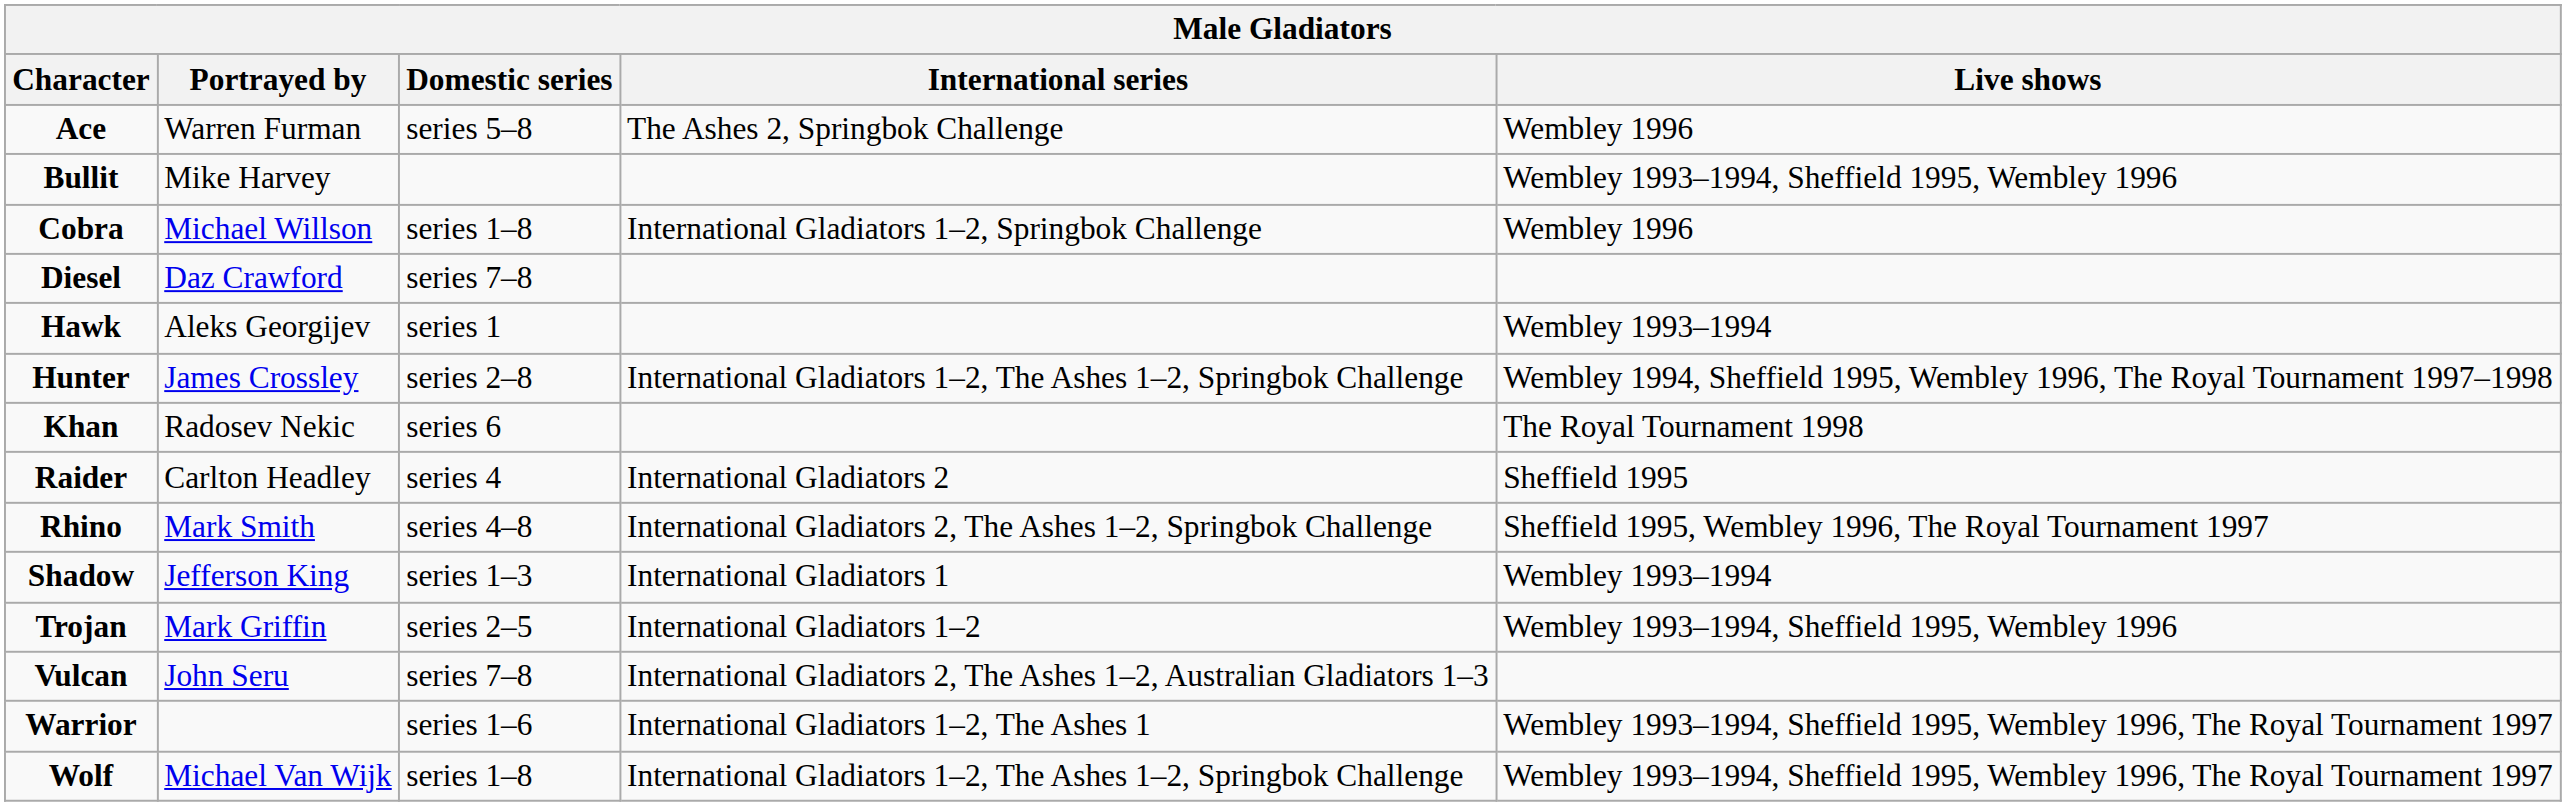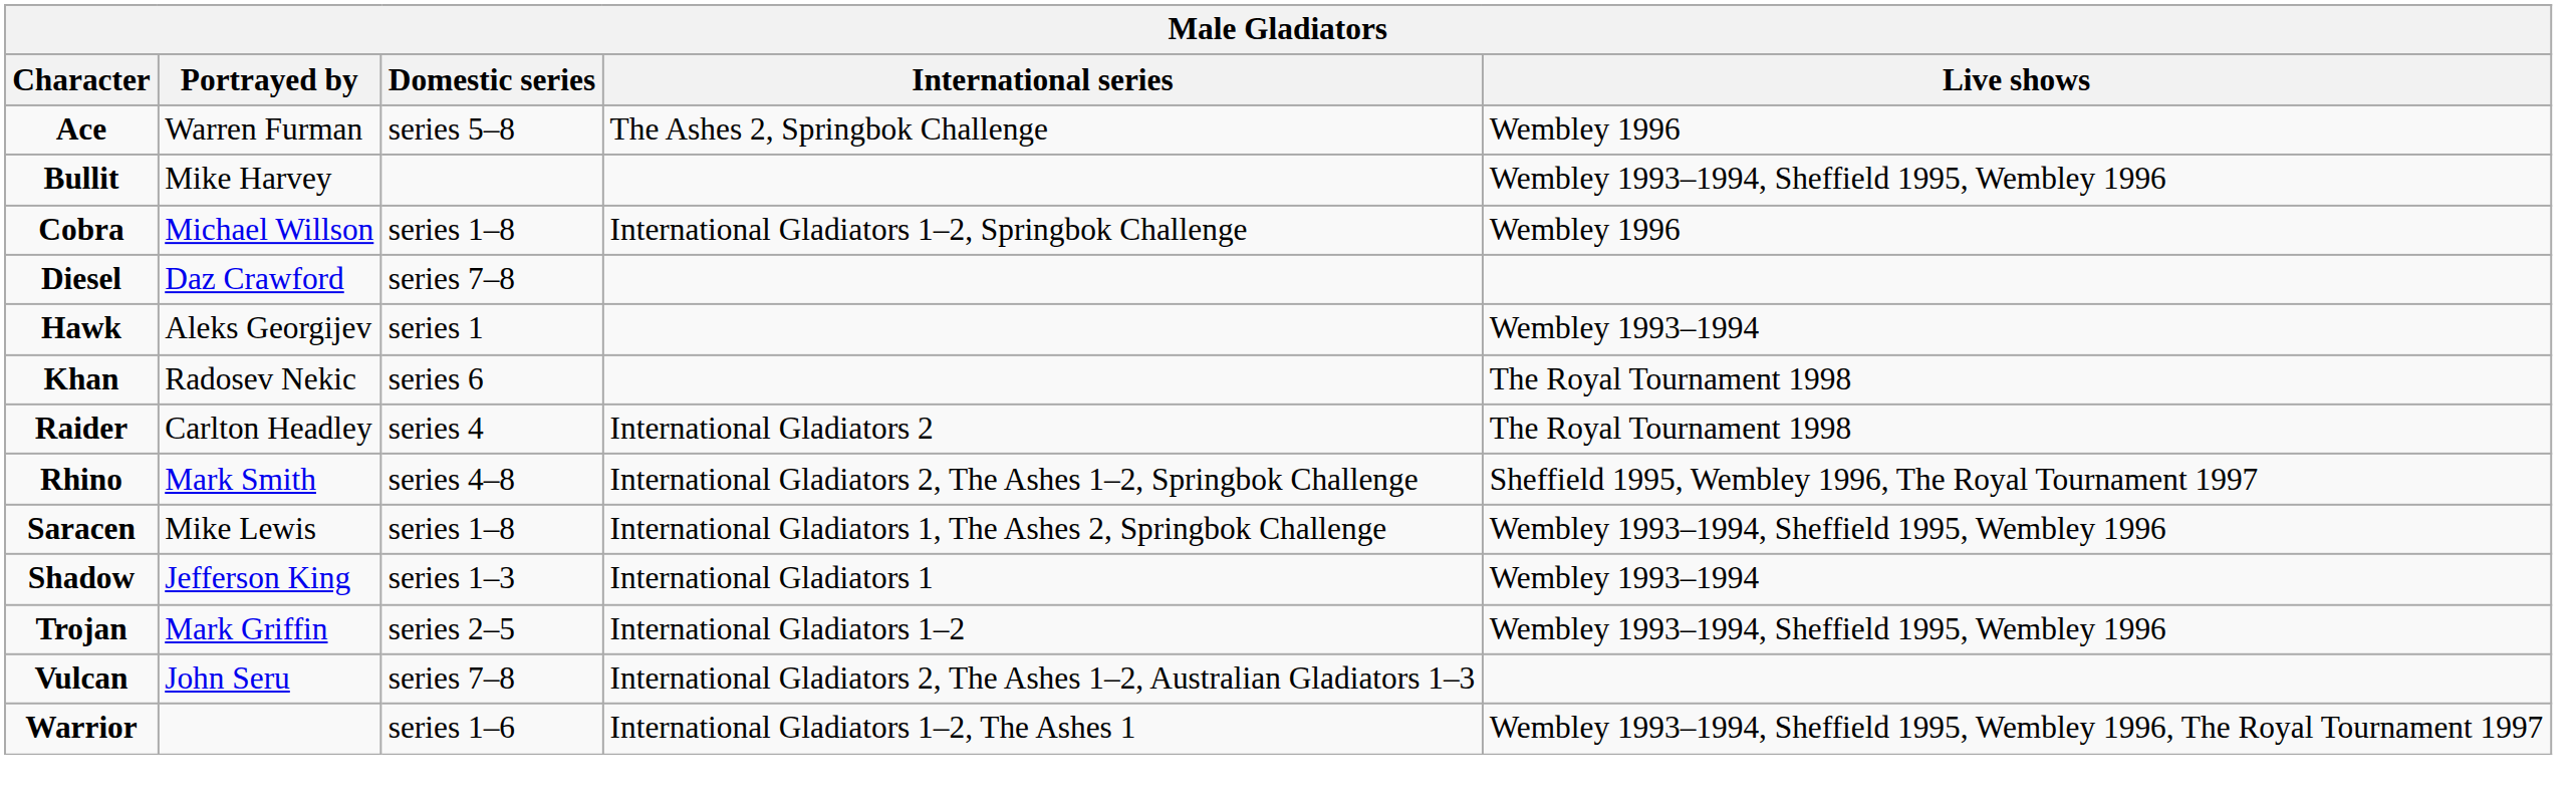- row: Hunter | James Crossley | series 2–8 | International Gladiators 1–2, The Ashes 1–2, Springbok Challenge | Wembley 1994, Sheffield 1995, Wembley 1996, The Royal Tournament 1997–1998
Raider | Live shows: Sheffield 1995 -> The Royal Tournament 1998
+ row: Saracen | Mike Lewis | series 1–8 | International Gladiators 1, The Ashes 2, Springbok Challenge | Wembley 1993–1994, Sheffield 1995, Wembley 1996
- row: Wolf | Michael Van Wijk | series 1–8 | International Gladiators 1–2, The Ashes 1–2, Springbok Challenge | Wembley 1993–1994, Sheffield 1995, Wembley 1996, The Royal Tournament 1997
